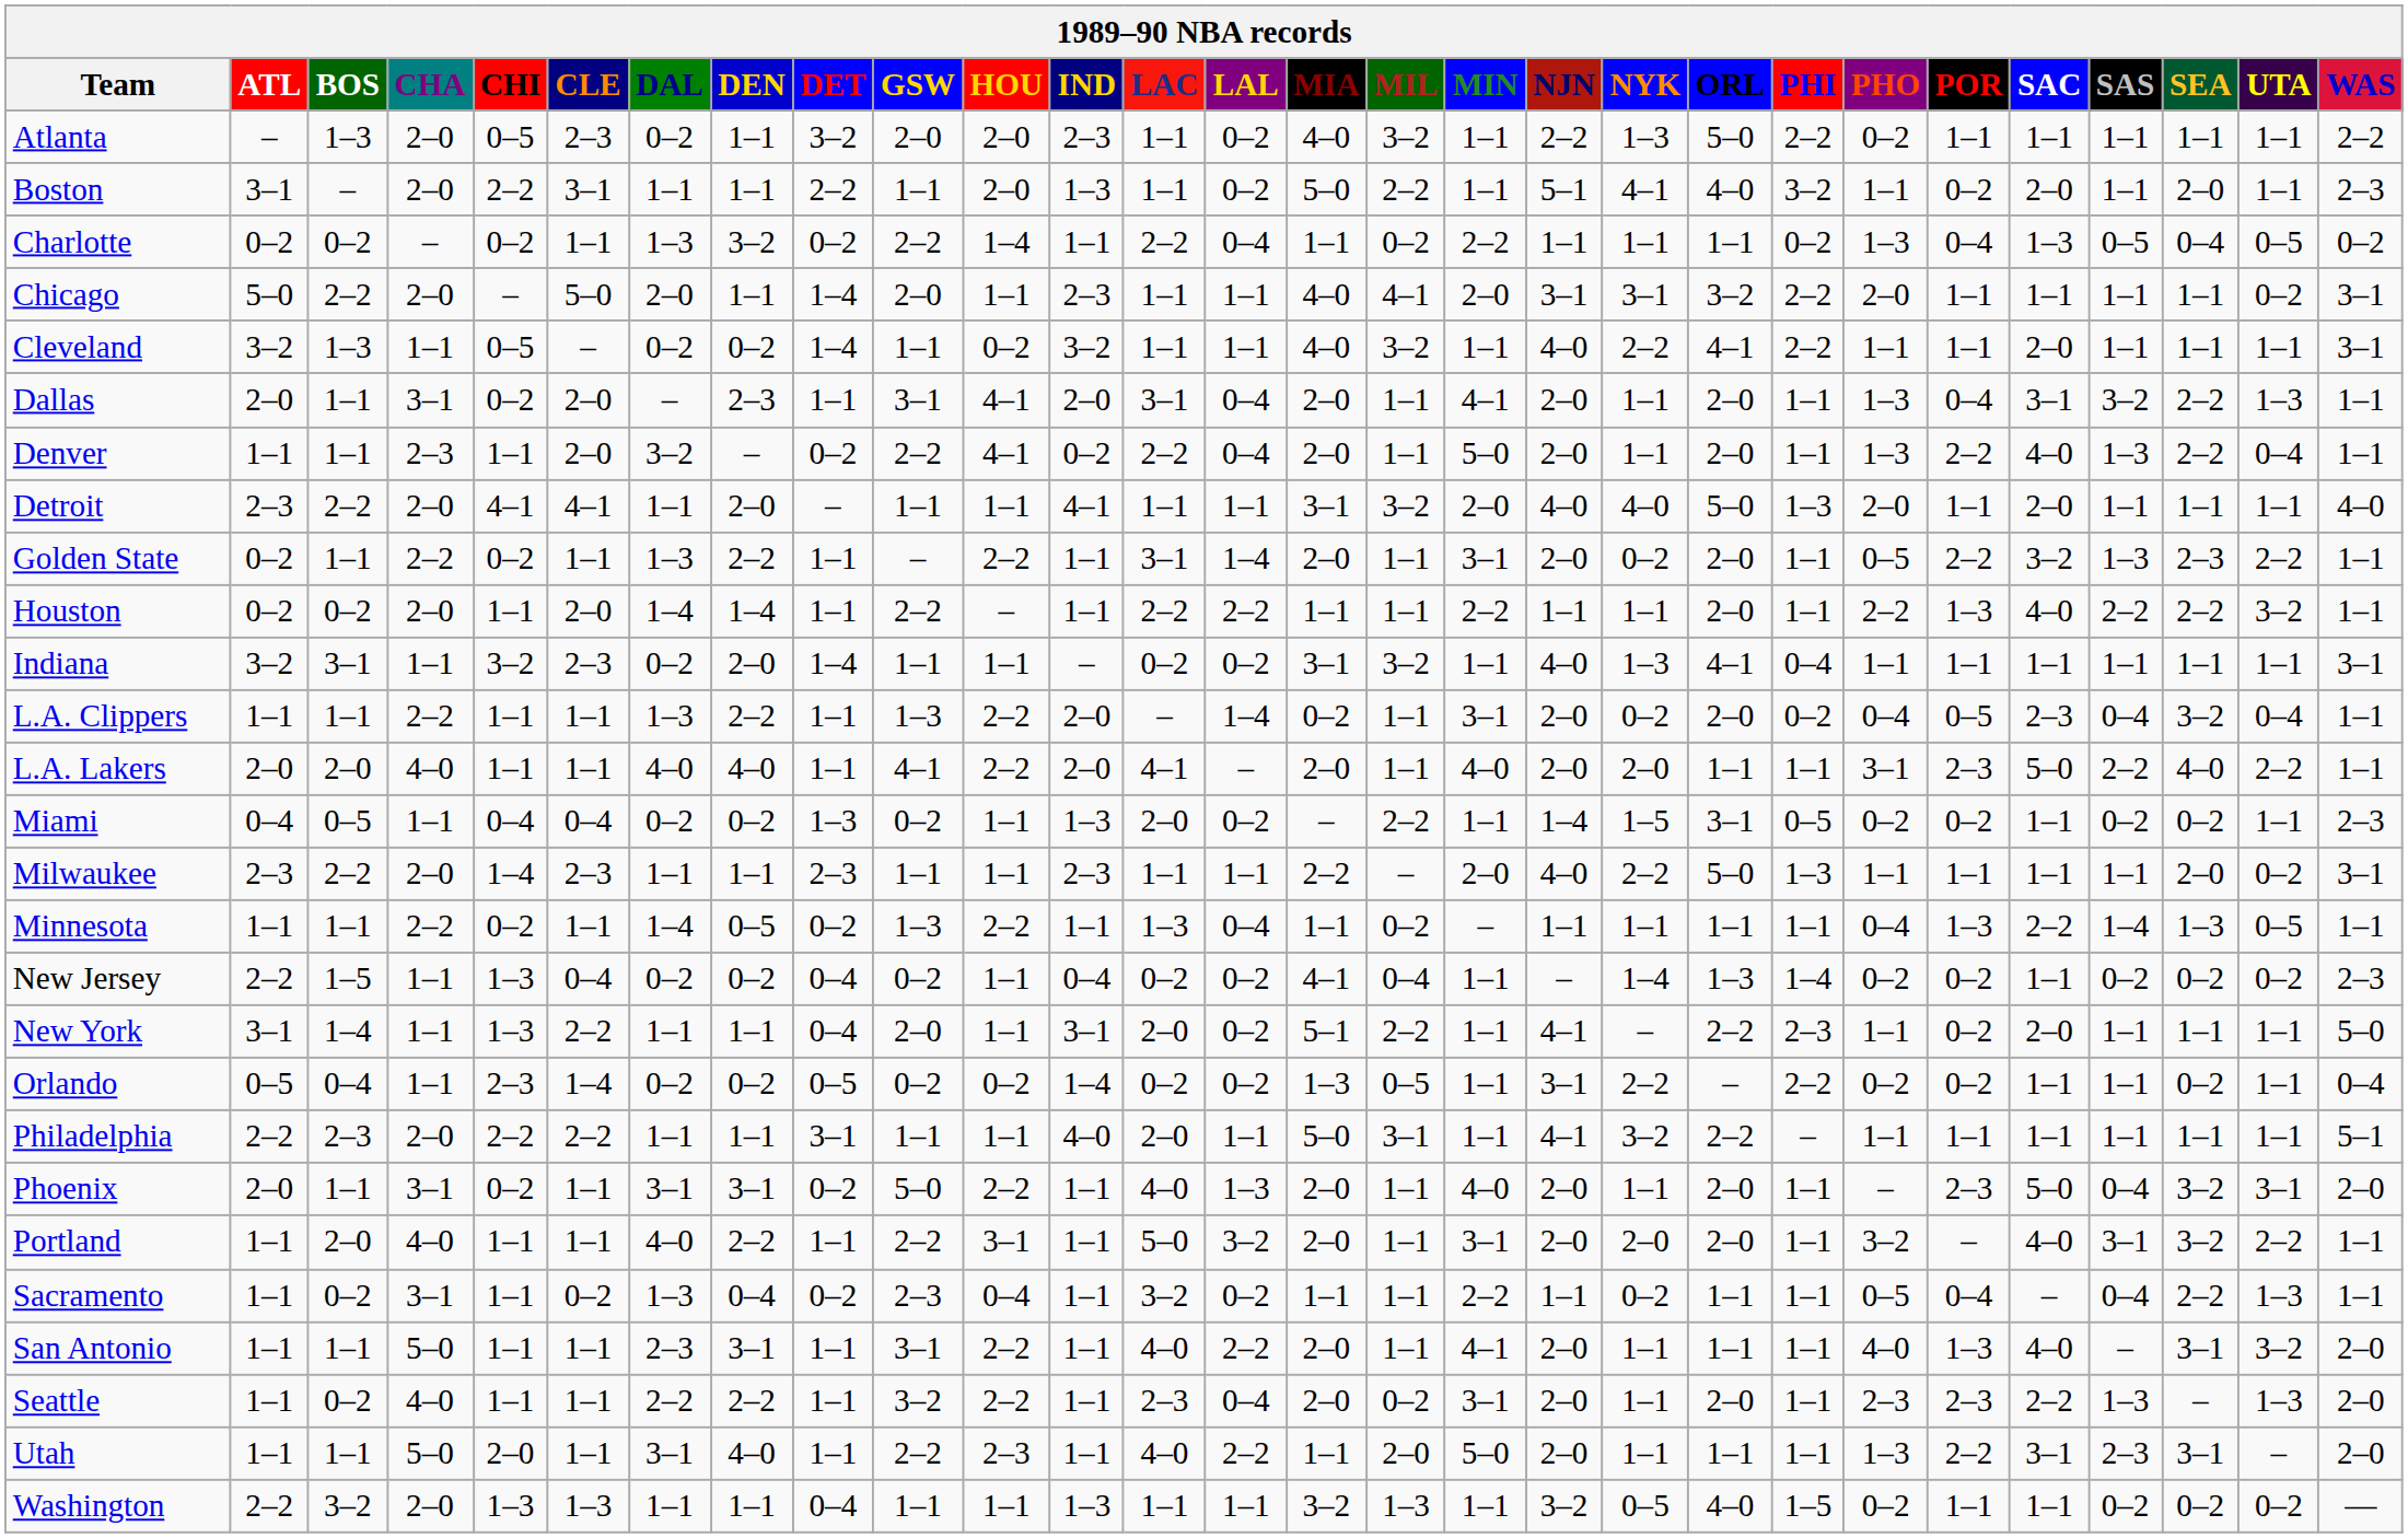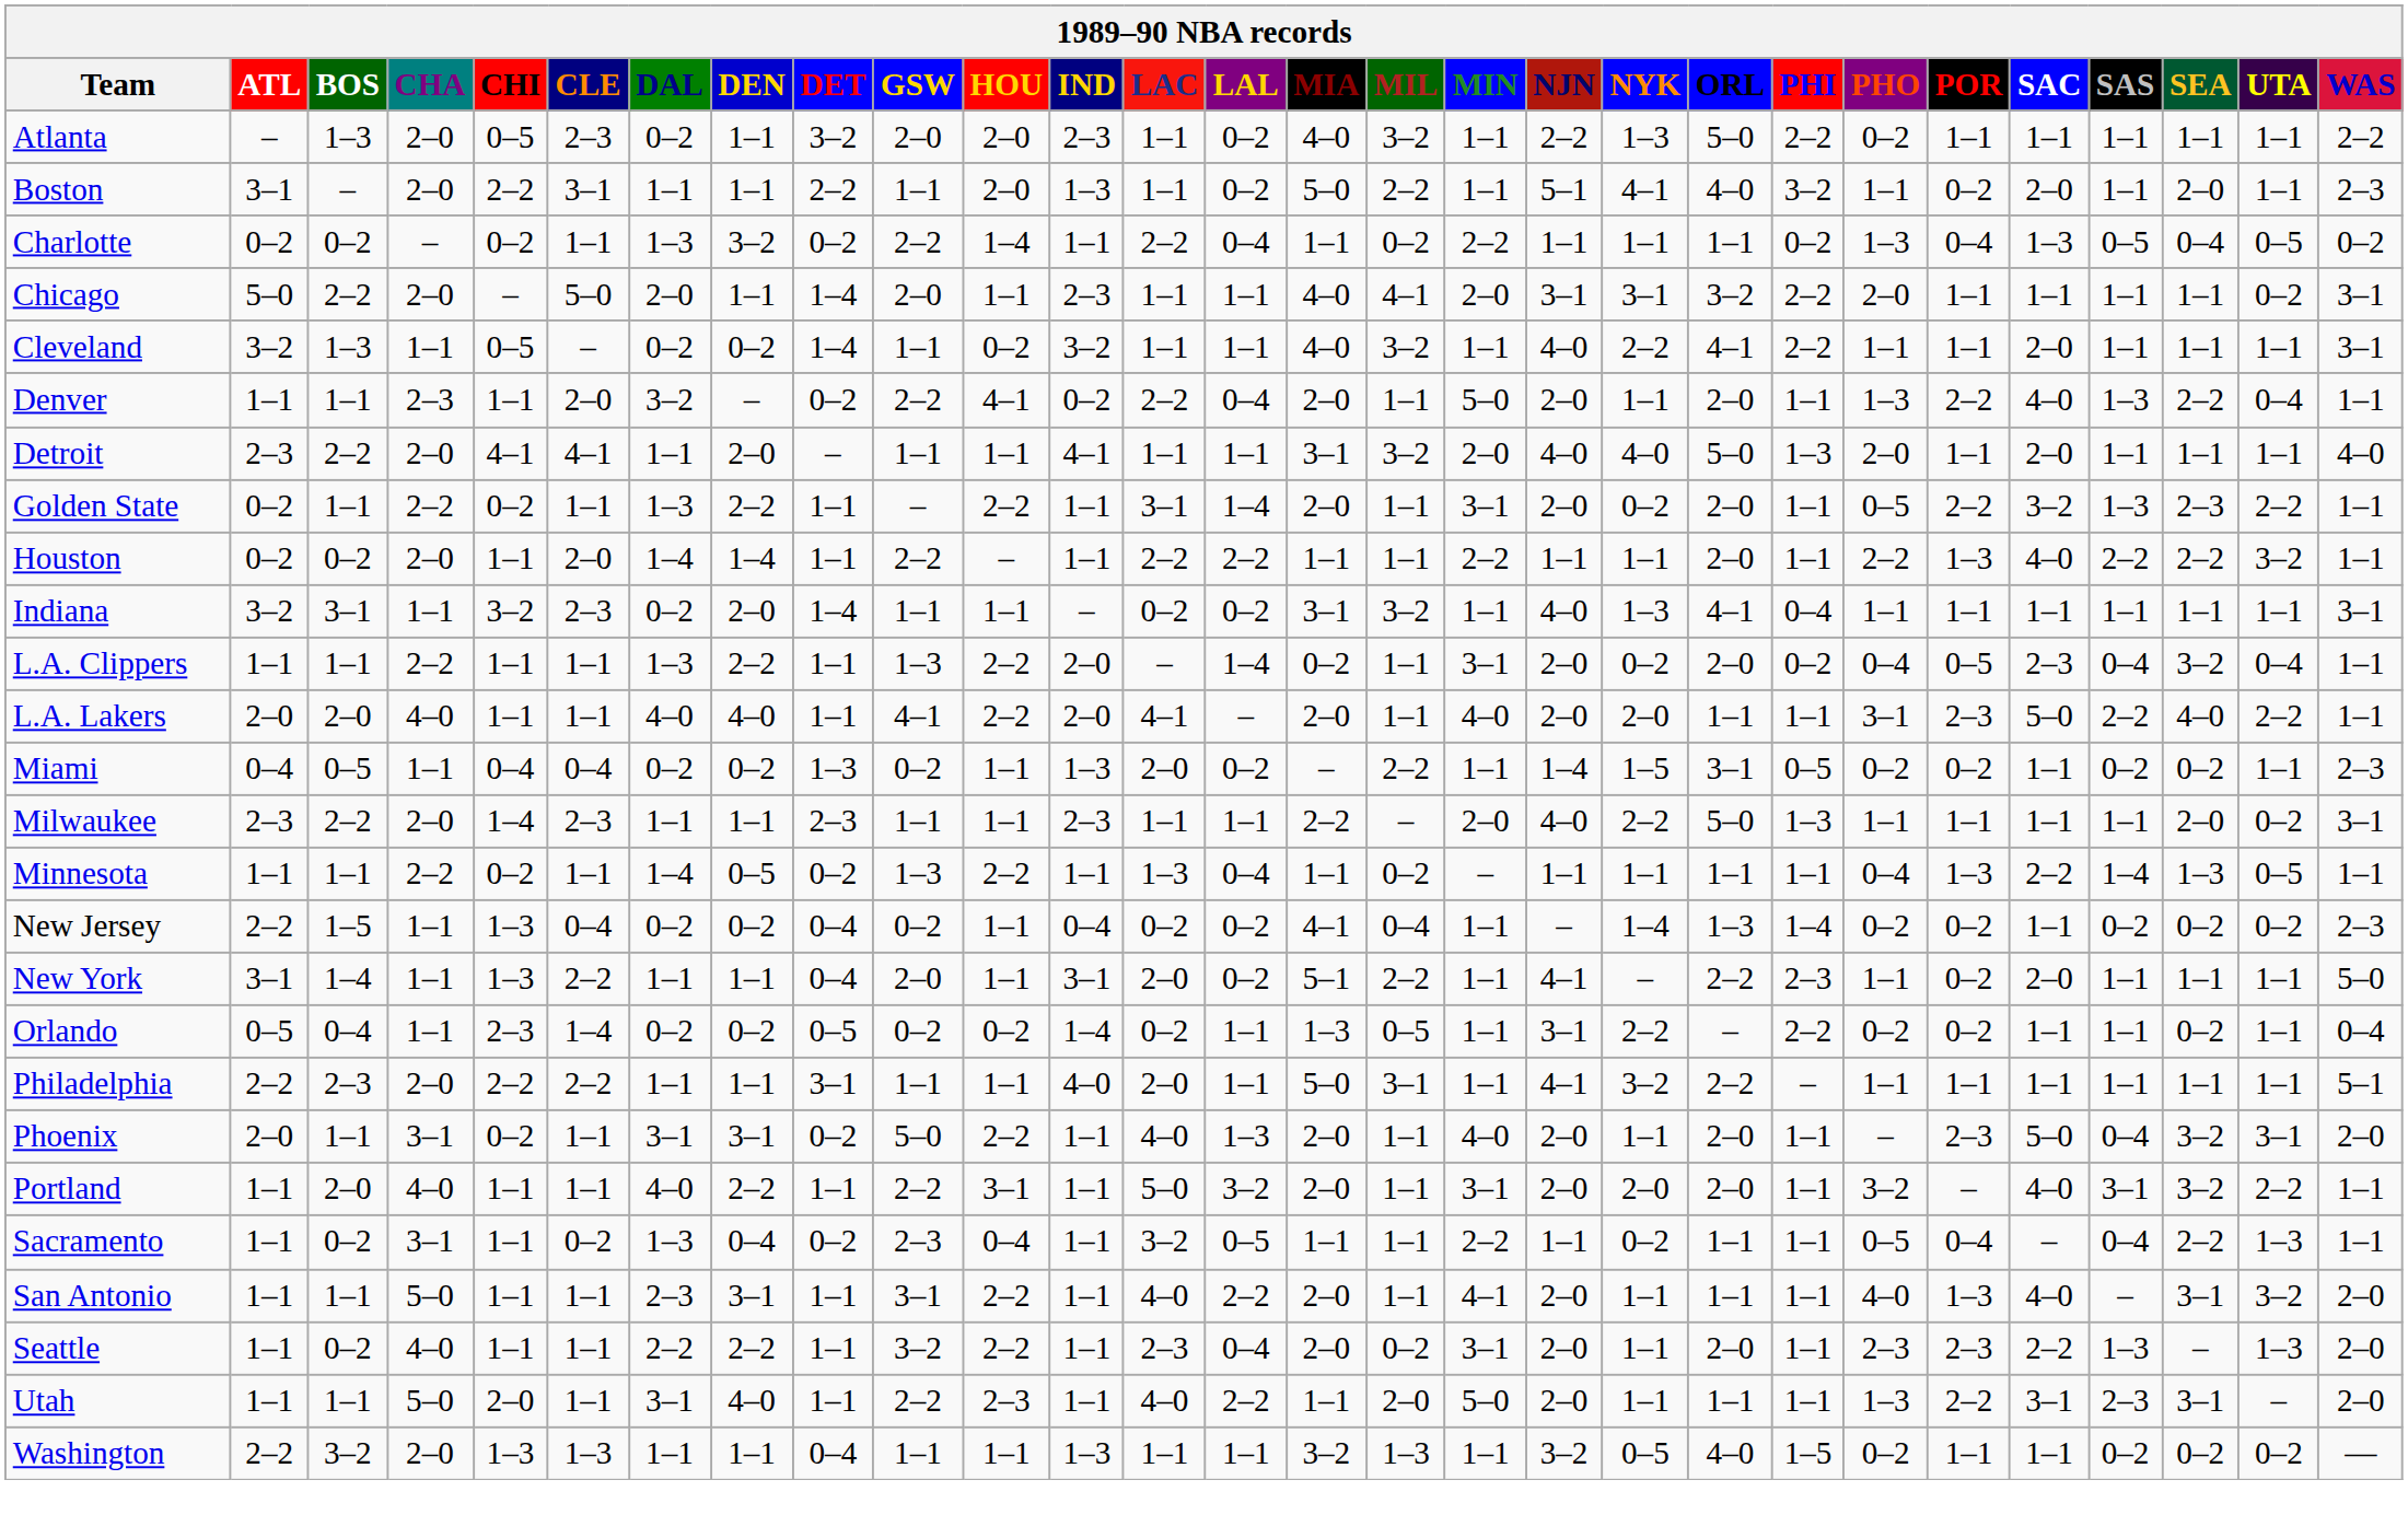- row: Dallas | 2–0 | 1–1 | 3–1 | 0–2 | 2–0 | – | 2–3 | 1–1 | 3–1 | 4–1 | 2–0 | 3–1 | 0–4 | 2–0 | 1–1 | 4–1 | 2–0 | 1–1 | 2–0 | 1–1 | 1–3 | 0–4 | 3–1 | 3–2 | 2–2 | 1–3 | 1–1
Orlando | LAL: 0–2 -> 1–1
Sacramento | LAL: 0–2 -> 0–5
